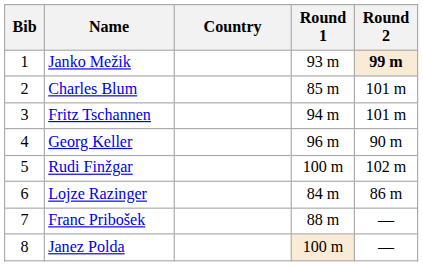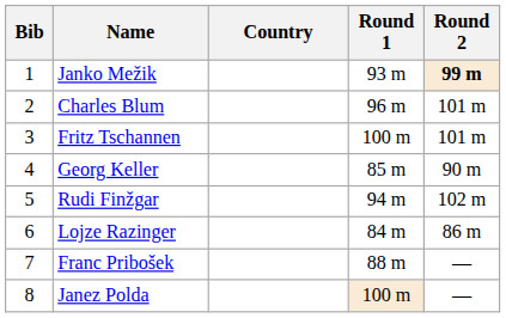Charles Blum | Round 1: 85 m -> 96 m
Fritz Tschannen | Round 1: 94 m -> 100 m
Georg Keller | Round 1: 96 m -> 85 m
Rudi Finžgar | Round 1: 100 m -> 94 m
